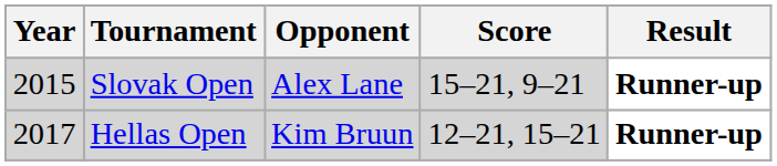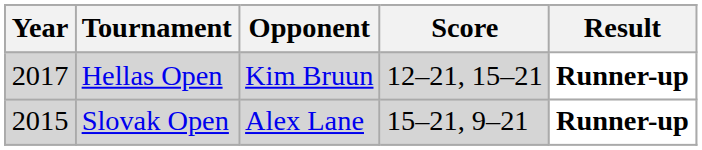rows swapped: Slovak Open <-> Hellas Open
